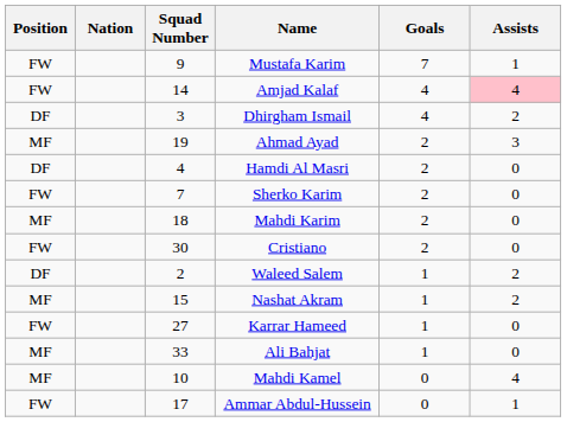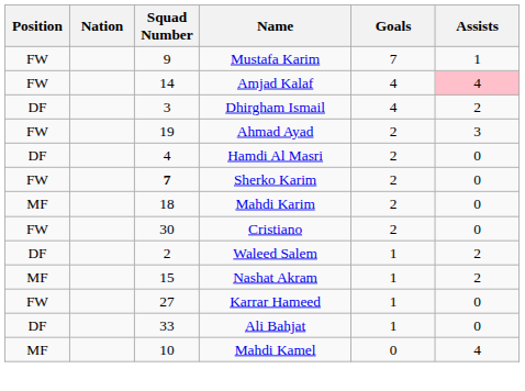Ahmad Ayad | Position: MF -> FW
Sherko Karim | Squad Number: normal -> bold
Ali Bahjat | Position: MF -> DF
- row: FW | 17 | Ammar Abdul-Hussein | 0 | 1
